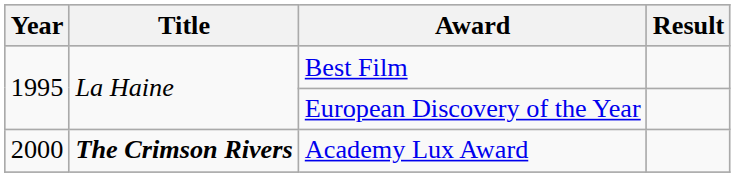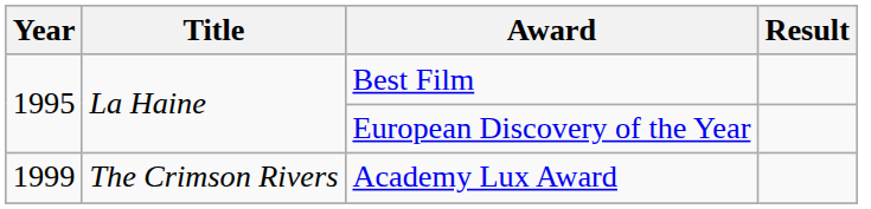Academy Lux Award | Year: 2000 -> 1999
Academy Lux Award | Title: bold -> normal
